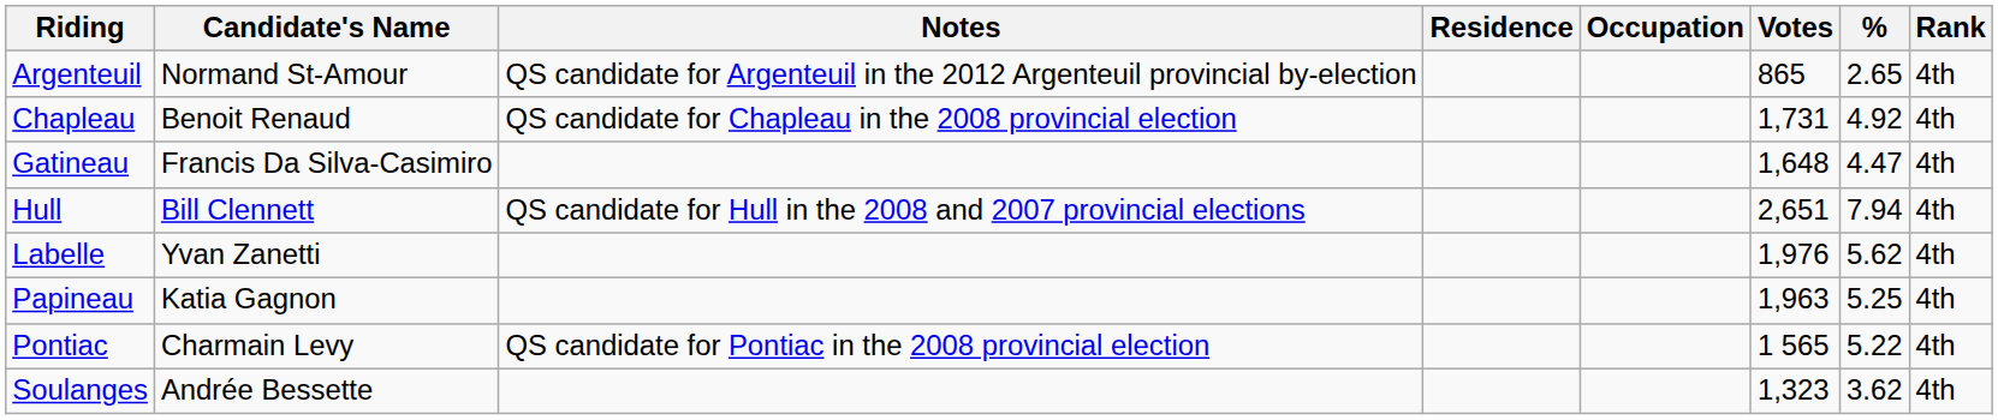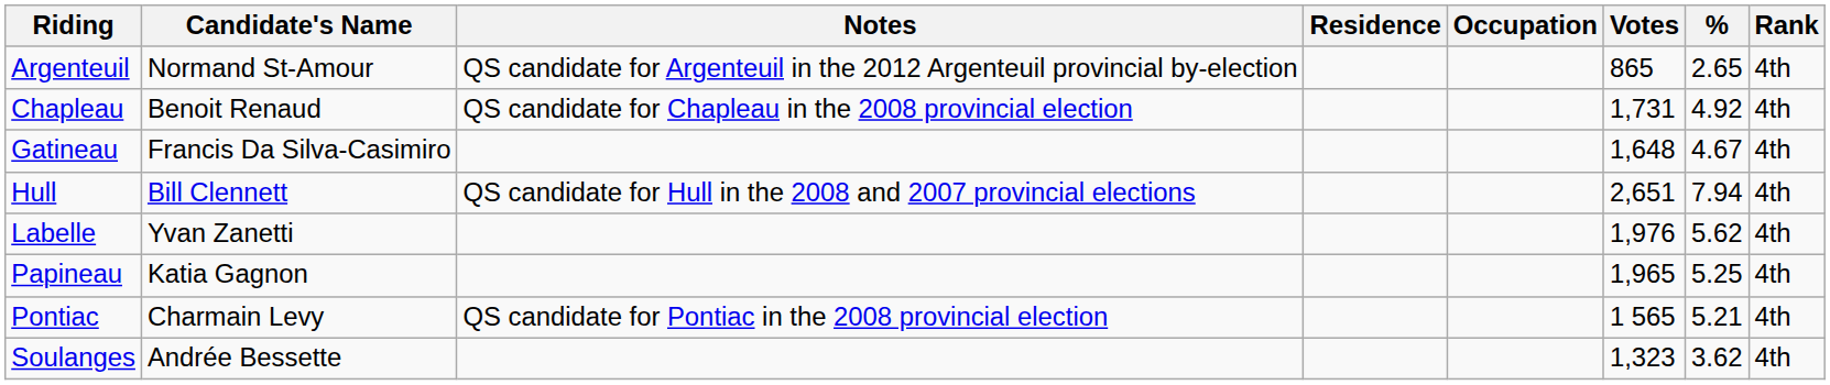Gatineau | %: 4.47 -> 4.67
Papineau | Votes: 1,963 -> 1,965
Pontiac | %: 5.22 -> 5.21
